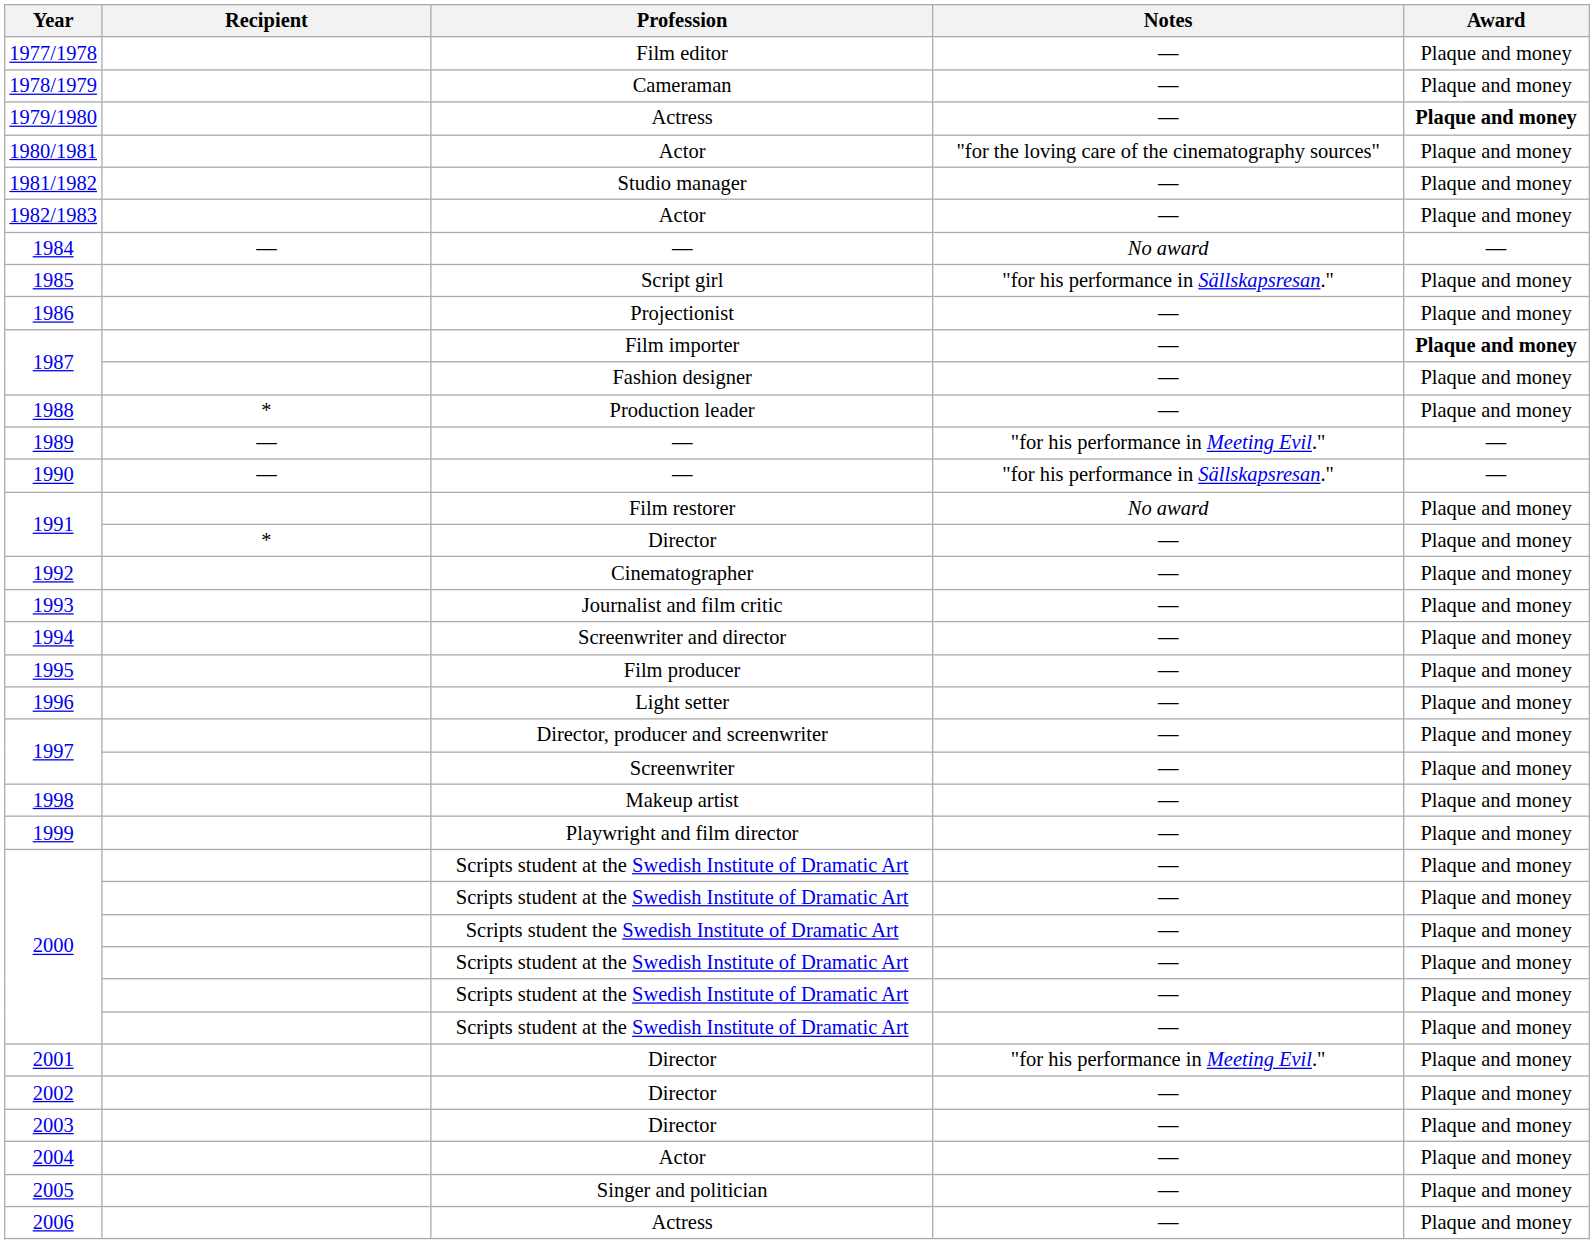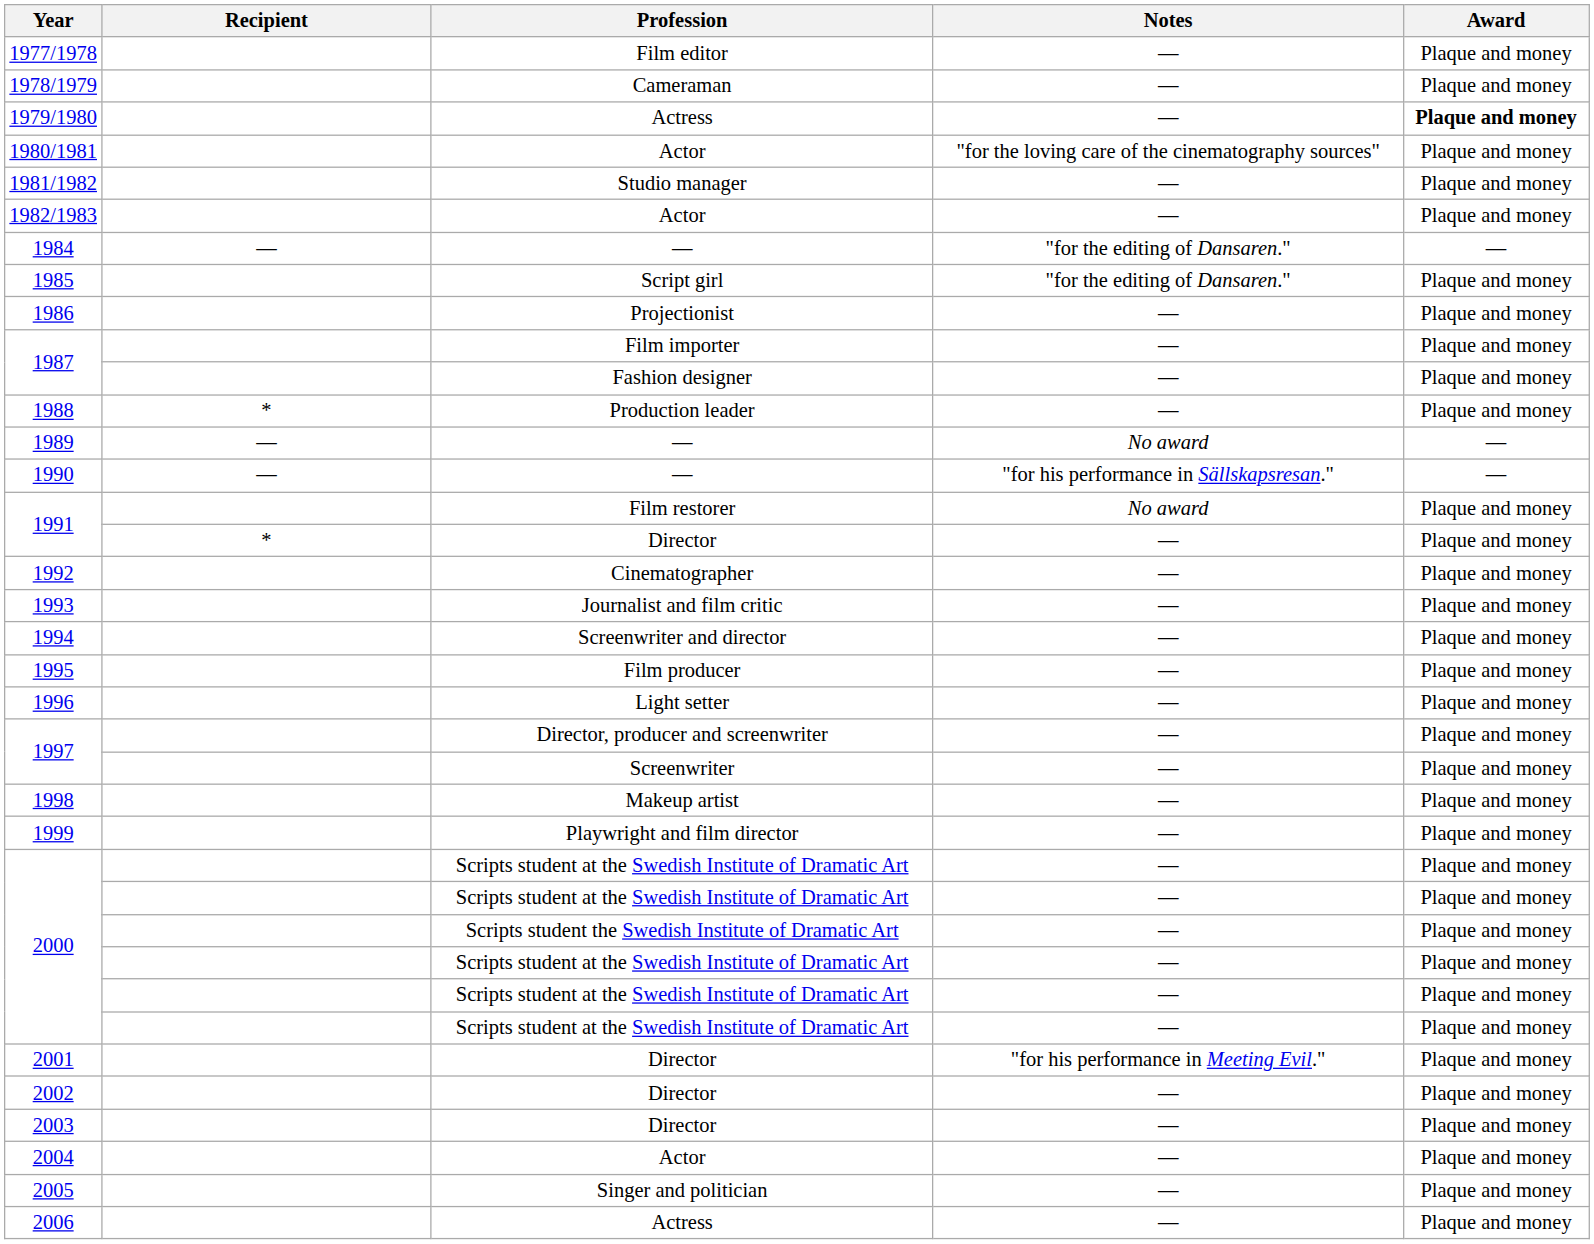1984 | Notes: No award -> "for the editing of Dansaren."
1985 | Notes: "for his performance in Sällskapsresan." -> "for the editing of Dansaren."
1987 / Film importer | Award: bold -> normal
1989 | Notes: "for his performance in Meeting Evil." -> No award
